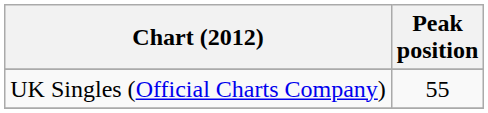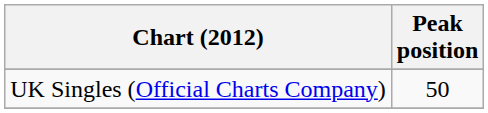UK Singles (Official Charts Company) | Peak position: 55 -> 50
